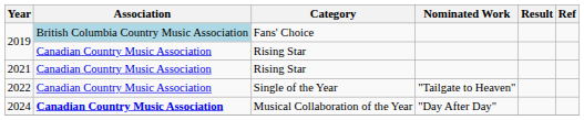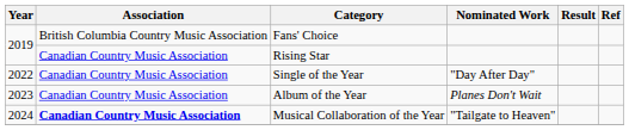2019 / Fans' Choice | Association: lightblue background -> no background
- row: 2021 | Canadian Country Music Association | Rising Star
2022 | Nominated Work: "Tailgate to Heaven" -> "Day After Day"
+ row: 2023 | Canadian Country Music Association | Album of the Year | Planes Don't Wait
2024 | Nominated Work: "Day After Day" -> "Tailgate to Heaven"
